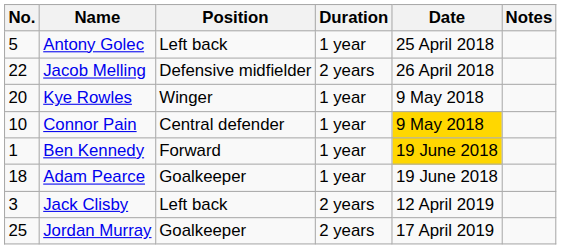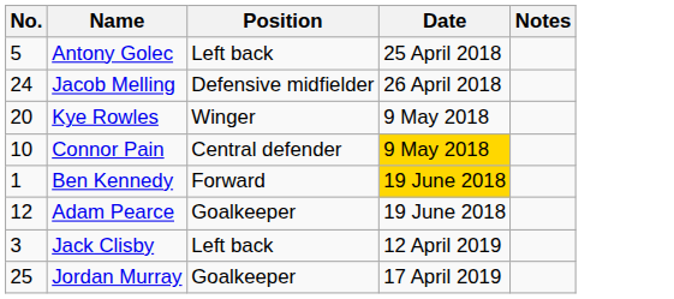- column: Duration | 1 year | 2 years | 1 year | 1 year | 1 year | 1 year | 2 years | 2 years
Jacob Melling | No.: 22 -> 24
Adam Pearce | No.: 18 -> 12
